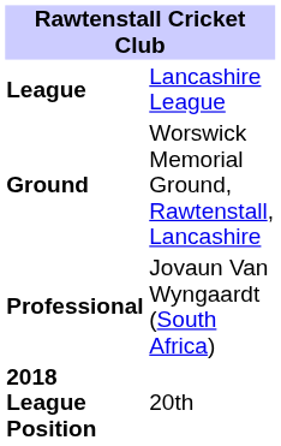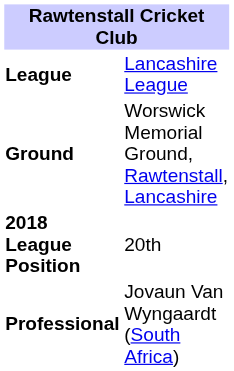rows swapped: Professional <-> 2018 League Position
